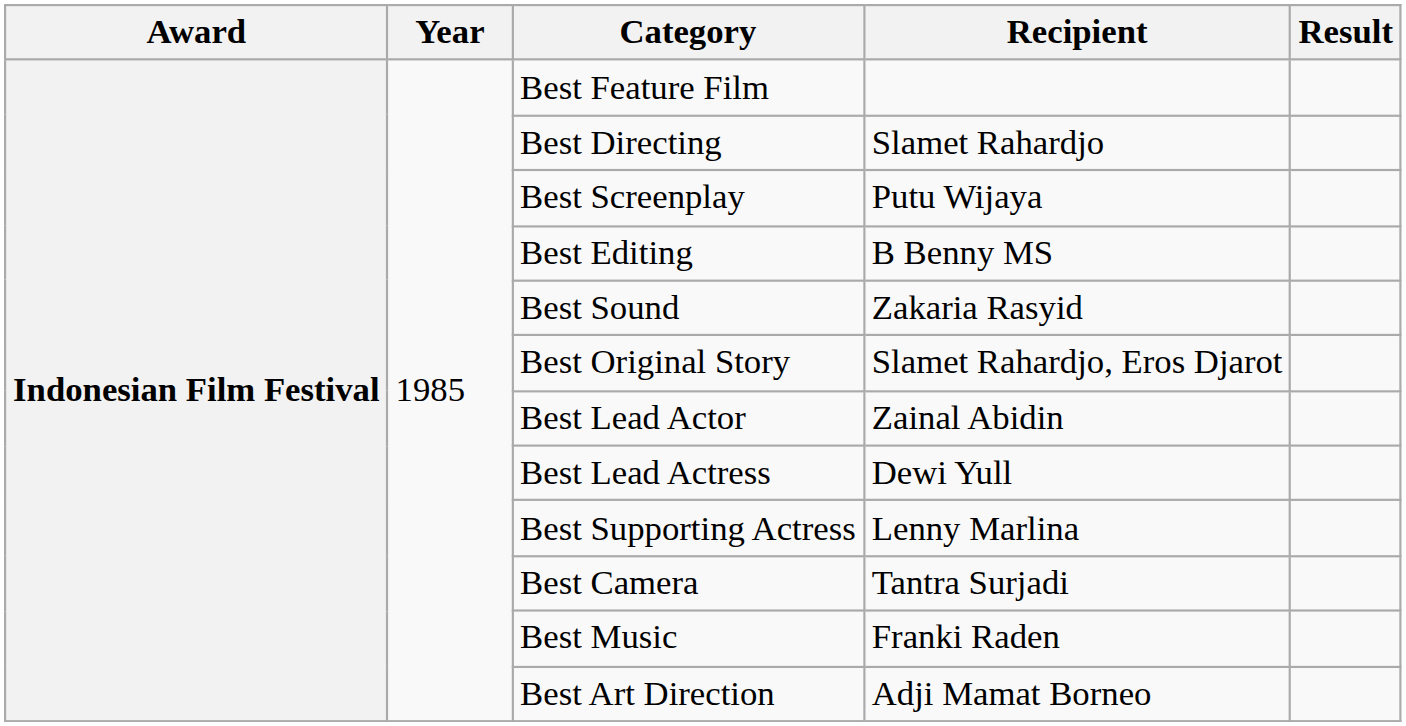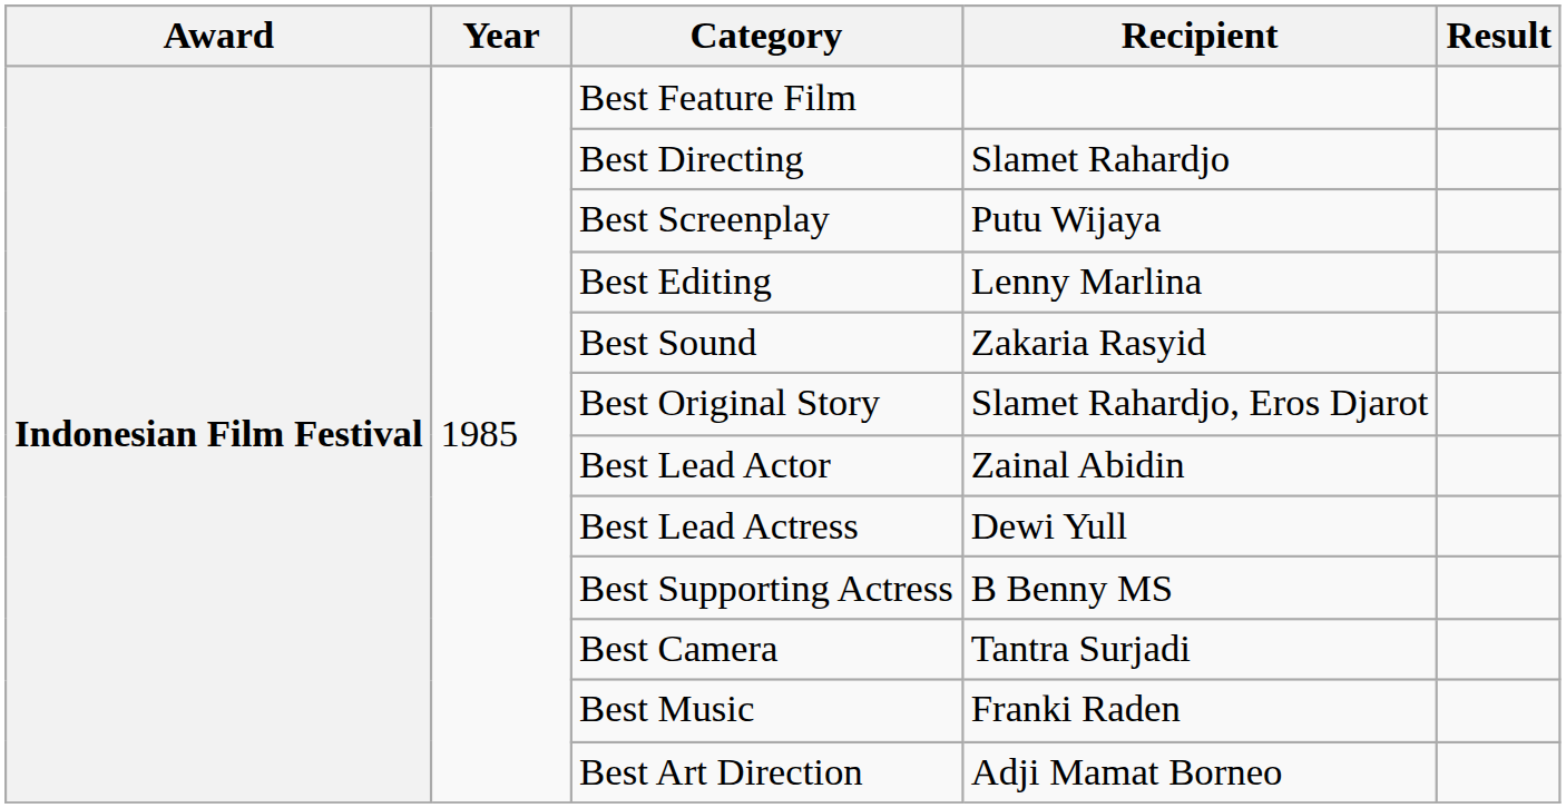Best Editing | Recipient: B Benny MS -> Lenny Marlina
Best Supporting Actress | Recipient: Lenny Marlina -> B Benny MS
